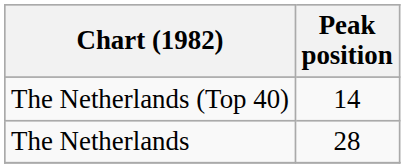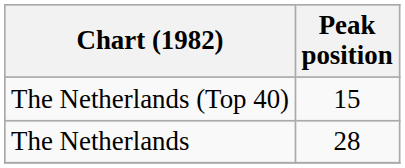The Netherlands (Top 40) | Peak position: 14 -> 15
